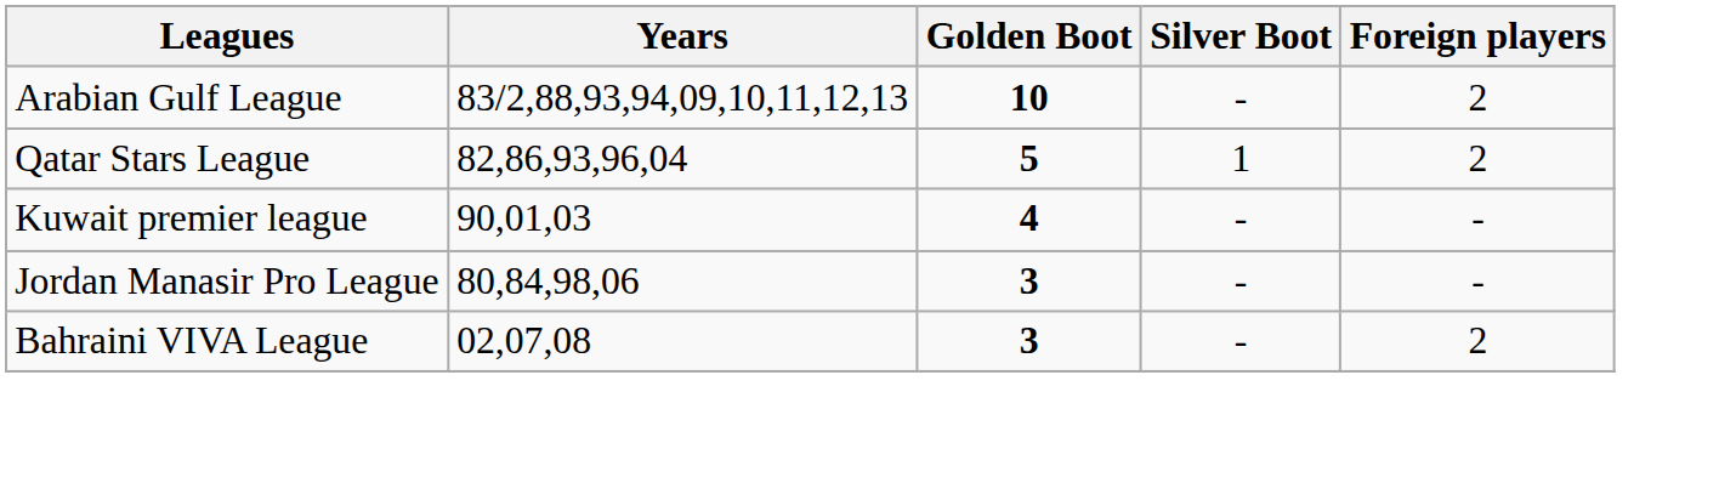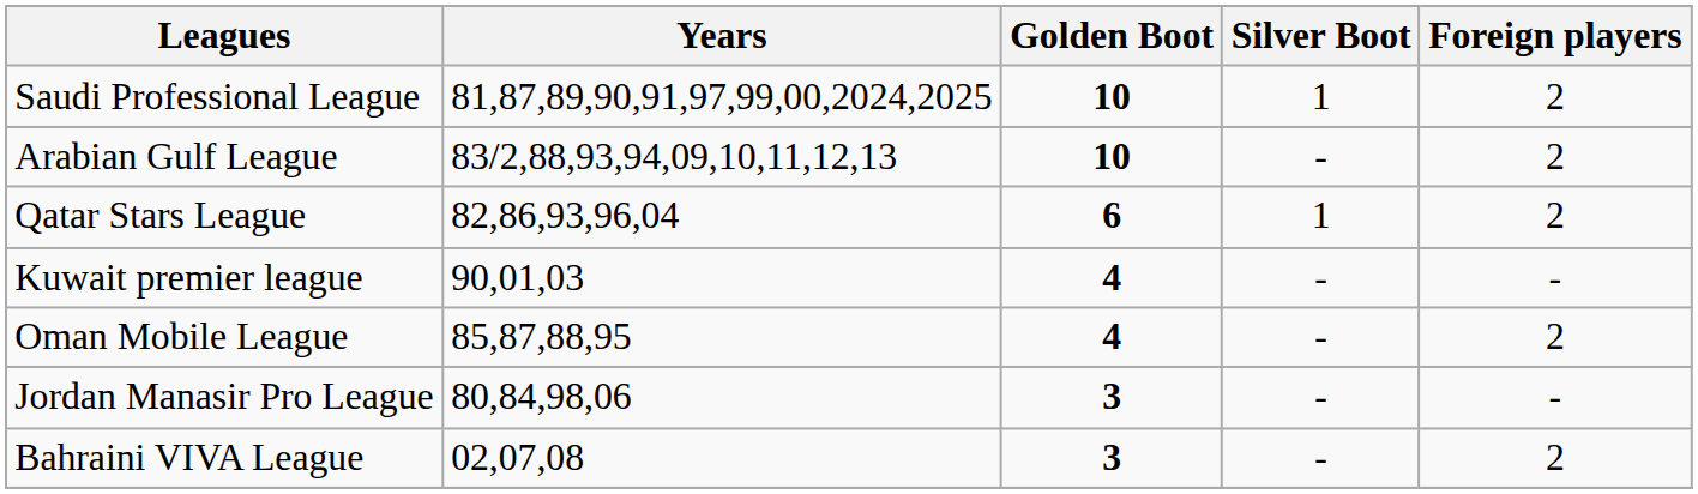+ row: Saudi Professional League | 81,87,89,90,91,97,99,00,2024,2025 | 10 | 1 | 2
Qatar Stars League | Golden Boot: 5 -> 6
+ row: Oman Mobile League | 85,87,88,95 | 4 | - | 2
